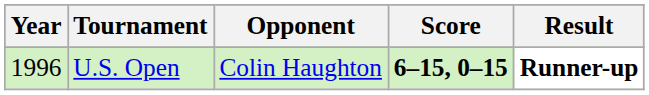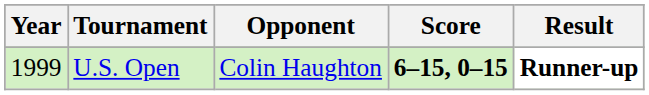U.S. Open | Year: 1996 -> 1999
